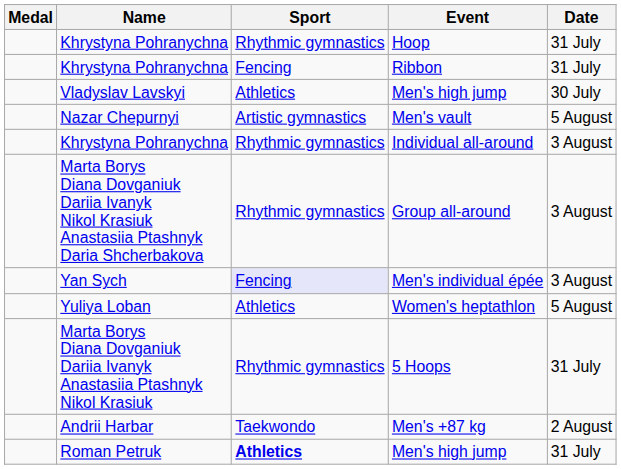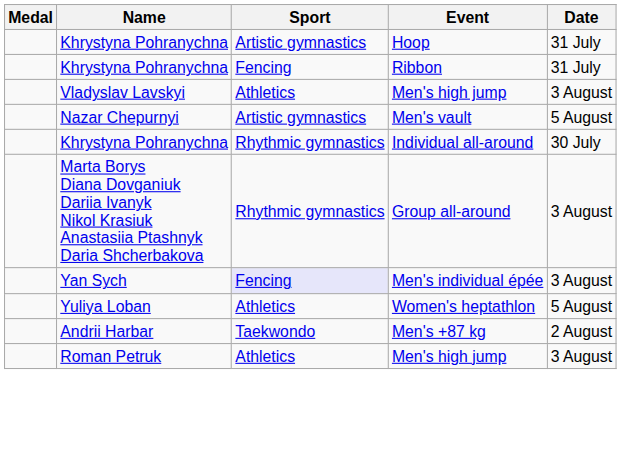Hoop | Sport: Rhythmic gymnastics -> Artistic gymnastics
Vladyslav Lavskyi / Men's high jump | Date: 30 July -> 3 August
Individual all-around | Date: 3 August -> 30 July
- row: Marta Borys Diana Dovganiuk Dariia Ivanyk Anastasiia Ptashnyk Nikol Krasiuk | Rhythmic gymnastics | 5 Hoops | 31 July
Roman Petruk / Men's high jump | Sport: bold -> normal
Roman Petruk / Men's high jump | Date: 31 July -> 3 August
